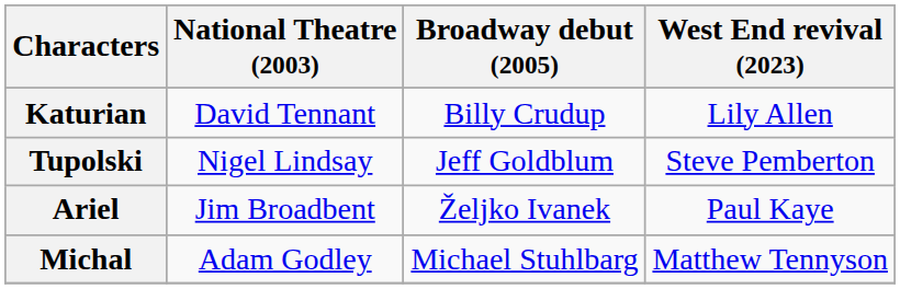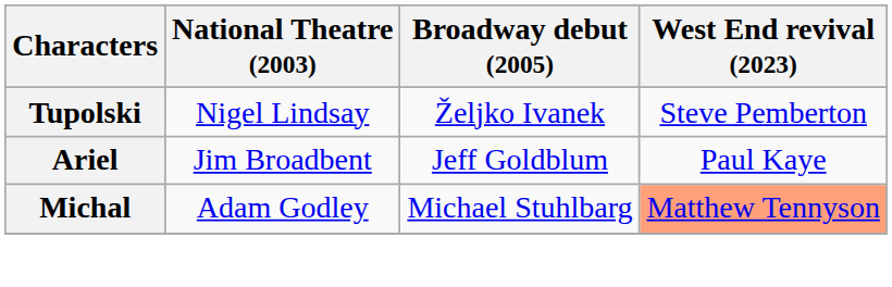- row: Katurian | David Tennant | Billy Crudup | Lily Allen
Tupolski | Broadway debut (2005): Jeff Goldblum -> Željko Ivanek
Ariel | Broadway debut (2005): Željko Ivanek -> Jeff Goldblum
Michal | West End revival (2023): no background -> lightsalmon background
